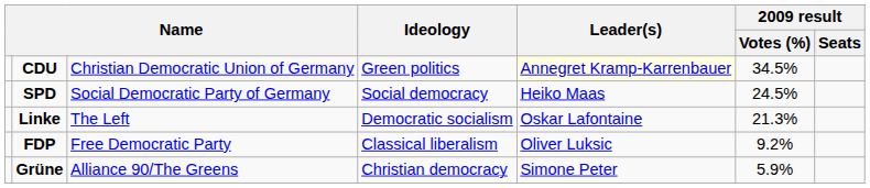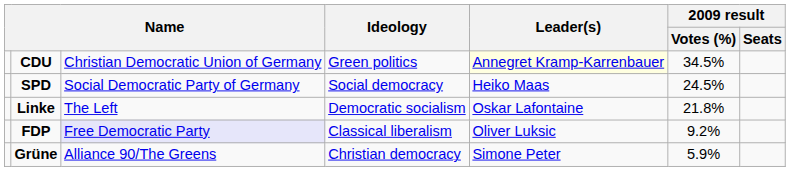Linke | 2009 result / Votes (%): 21.3% -> 21.8%
FDP | column 3: no background -> lavender background
